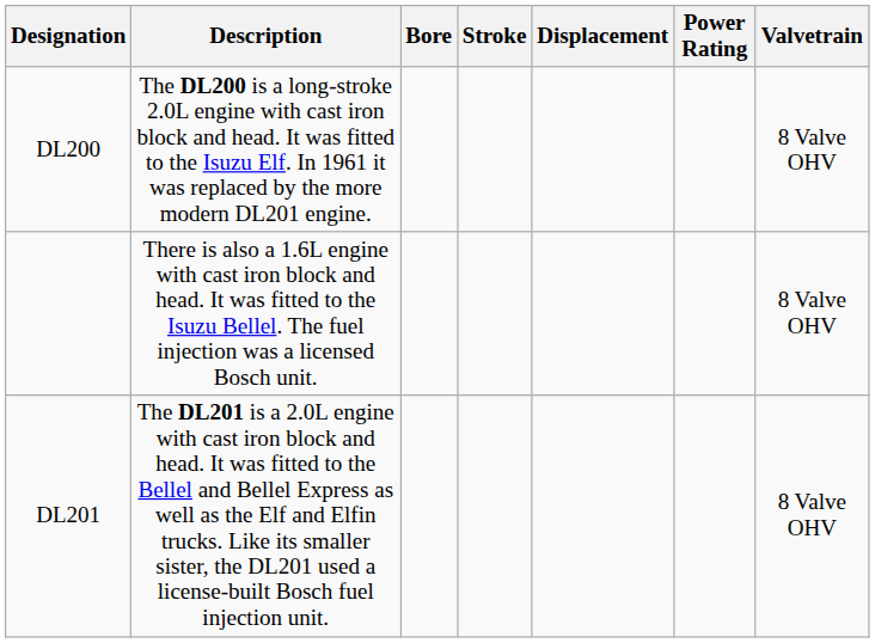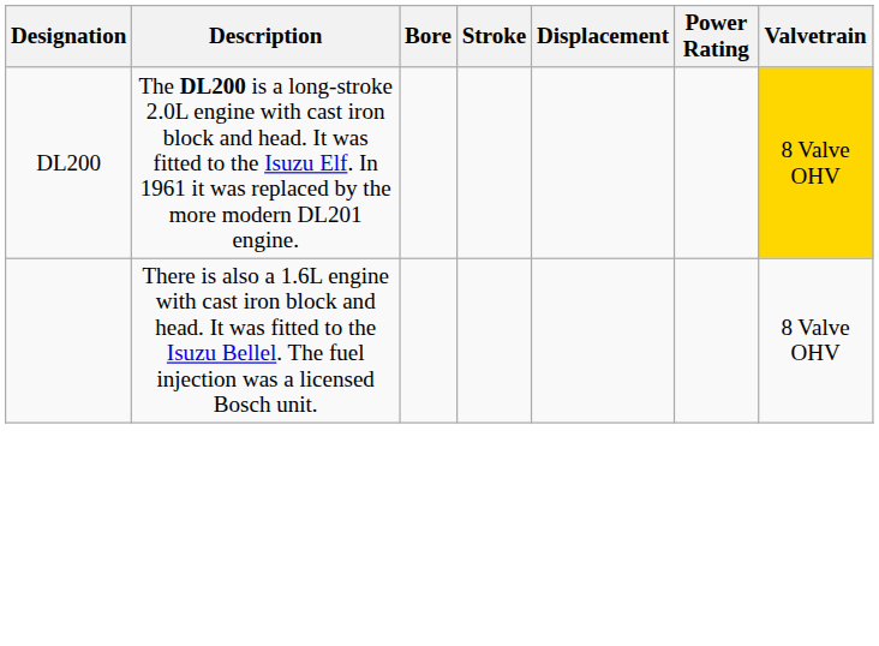DL200 | Valvetrain: no background -> gold background
- row: DL201 | The DL201 is a 2.0L engine with cast iron block and head. It was fitted to the Bellel and Bellel Express as well as the Elf and Elfin trucks. Like its smaller sister, the DL201 used a license-built Bosch fuel injection unit. | 8 Valve OHV
